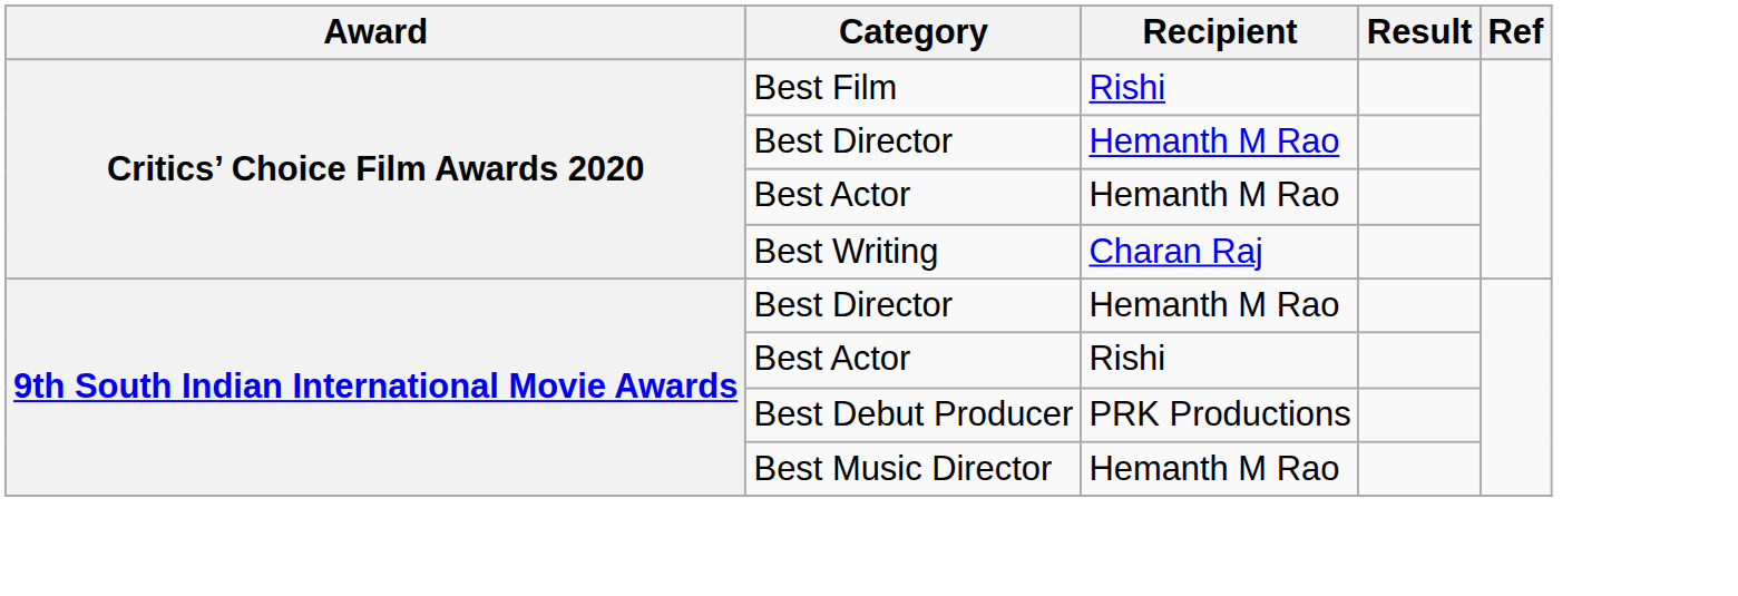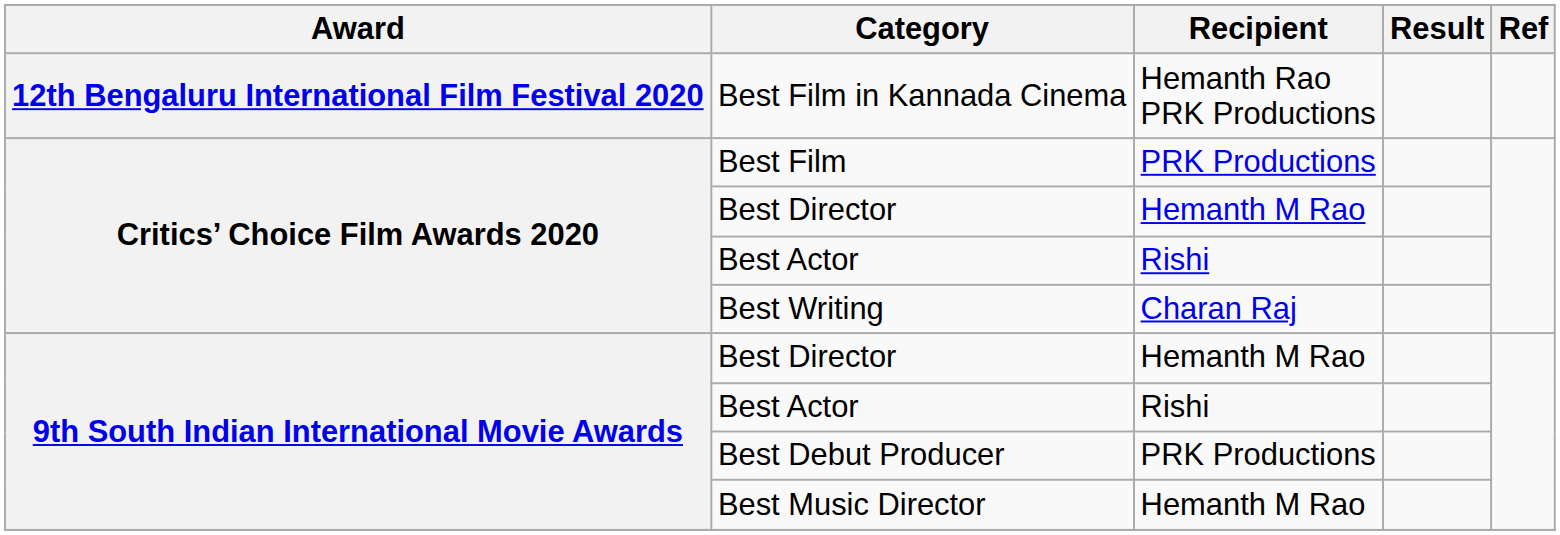+ row: 12th Bengaluru International Film Festival 2020 | Best Film in Kannada Cinema | Hemanth Rao PRK Productions
Best Film | Recipient: Rishi -> PRK Productions
Critics’ Choice Film Awards 2020 / Best Actor | Recipient: Hemanth M Rao -> Rishi
